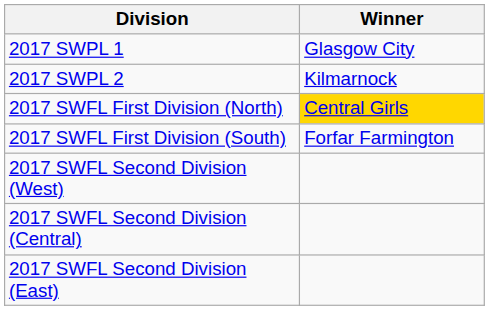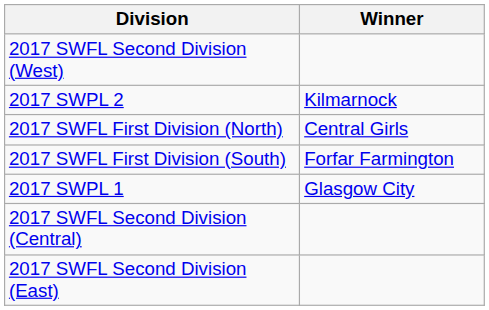rows swapped: 2017 SWPL 1 <-> 2017 SWFL Second Division (West)
2017 SWFL First Division (North) | Winner: gold background -> no background
